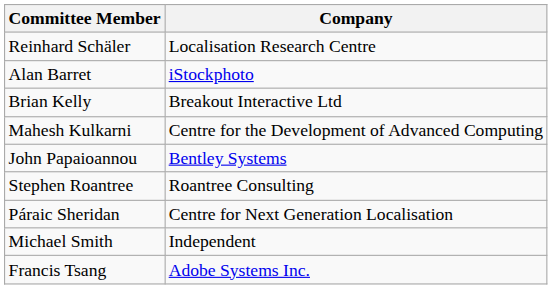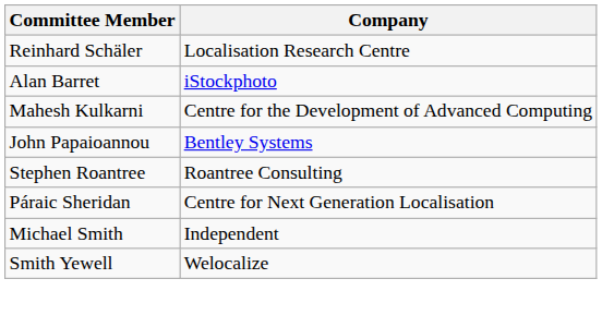- row: Brian Kelly | Breakout Interactive Ltd
- row: Francis Tsang | Adobe Systems Inc.
+ row: Smith Yewell | Welocalize
